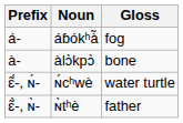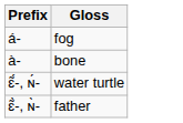- column: Noun | áɓókʰà̃ | àlɔ̀kpɔ̀ | ɴ́cʰwè | ɴ̀tʰè
